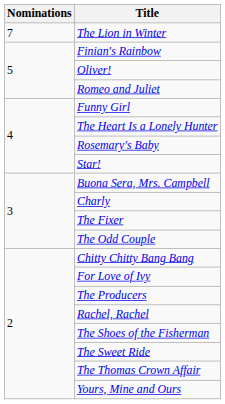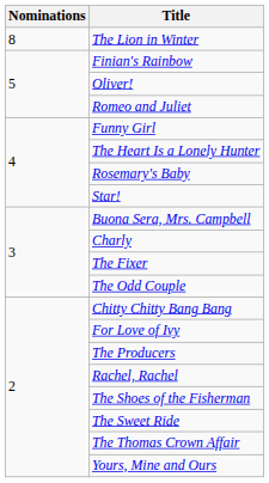The Lion in Winter | Nominations: 7 -> 8
